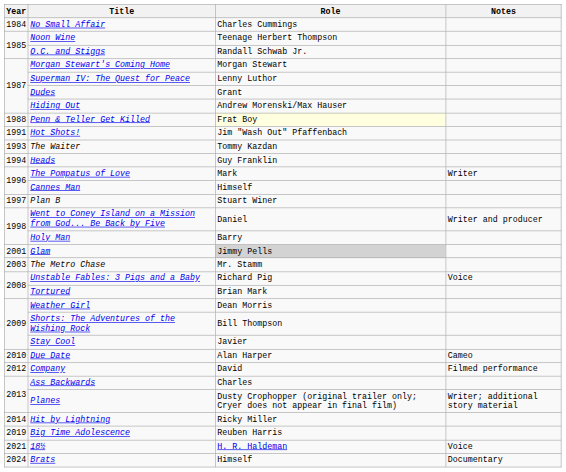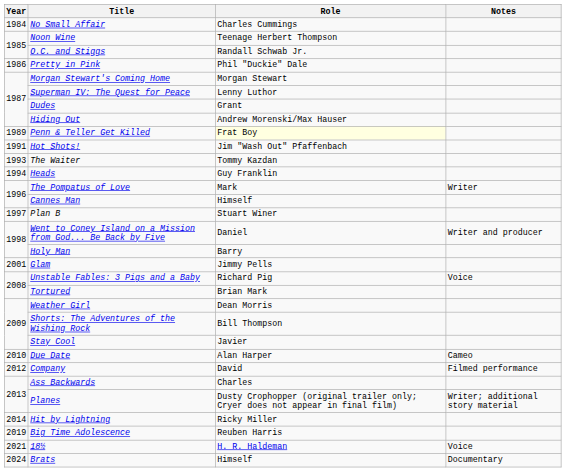+ row: 1986 | Pretty in Pink | Phil "Duckie" Dale
Penn & Teller Get Killed | Year: 1988 -> 1989
Glam | Role: lightgrey background -> no background
- row: 2003 | The Metro Chase | Mr. Stamm
